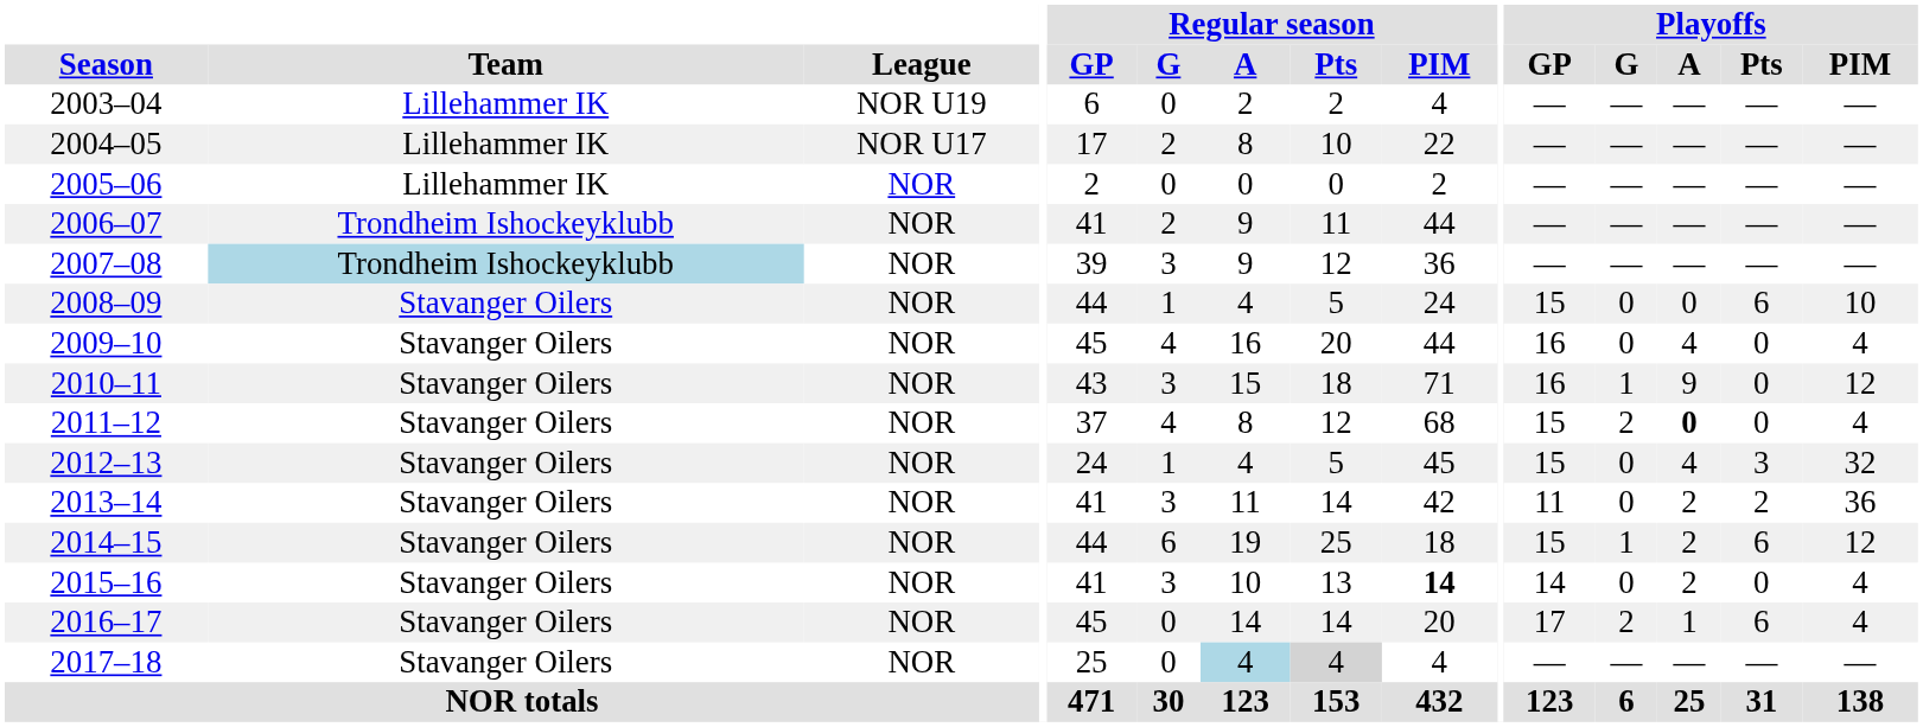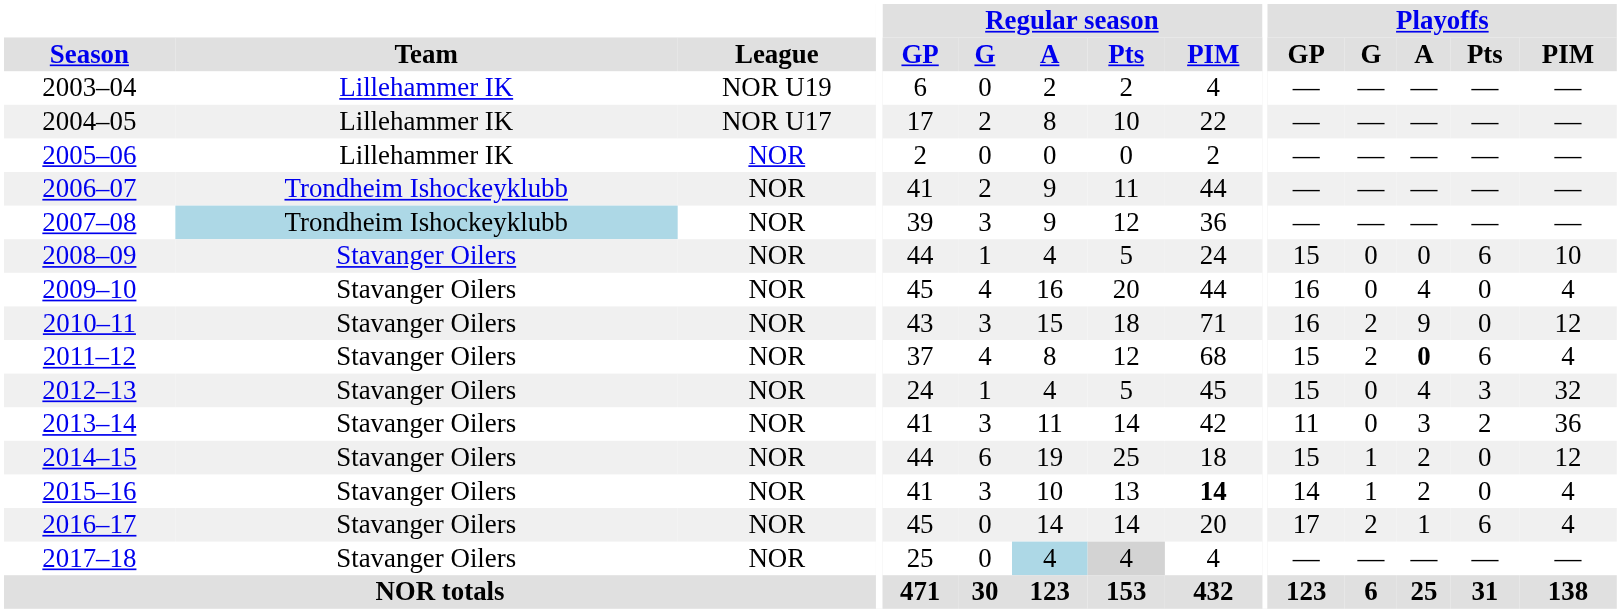2010–11 | Playoffs / G: 1 -> 2
2011–12 | Playoffs / Pts: 0 -> 6
2013–14 | Playoffs / A: 2 -> 3
2014–15 | Playoffs / Pts: 6 -> 0
2015–16 | Playoffs / G: 0 -> 1
